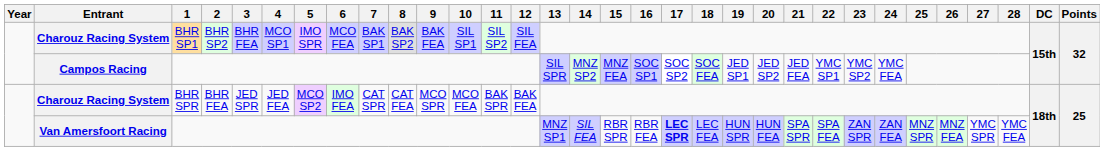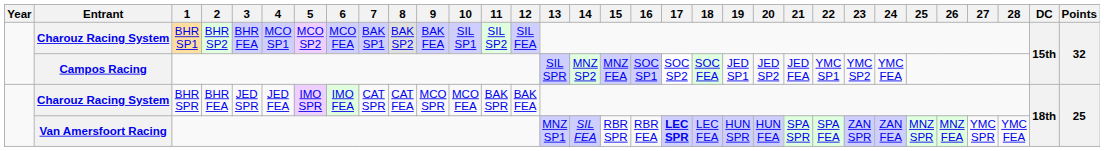Charouz Racing System / BHR SP1 | 5: IMO SPR -> MCO SP2
Charouz Racing System / BHR SPR | 5: MCO SP2 -> IMO SPR
